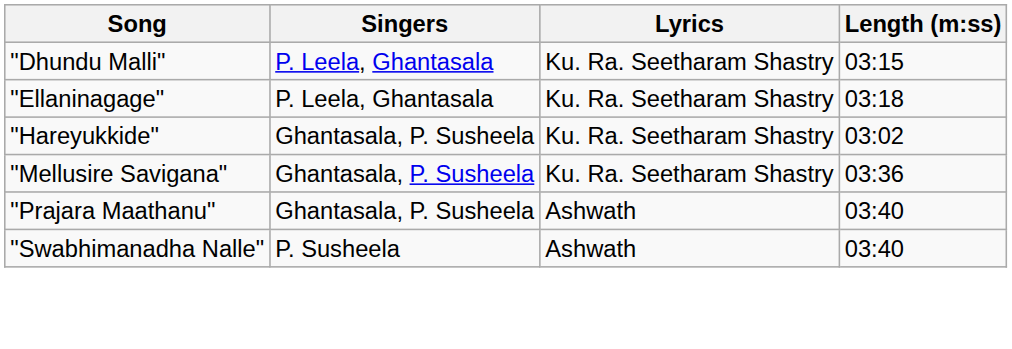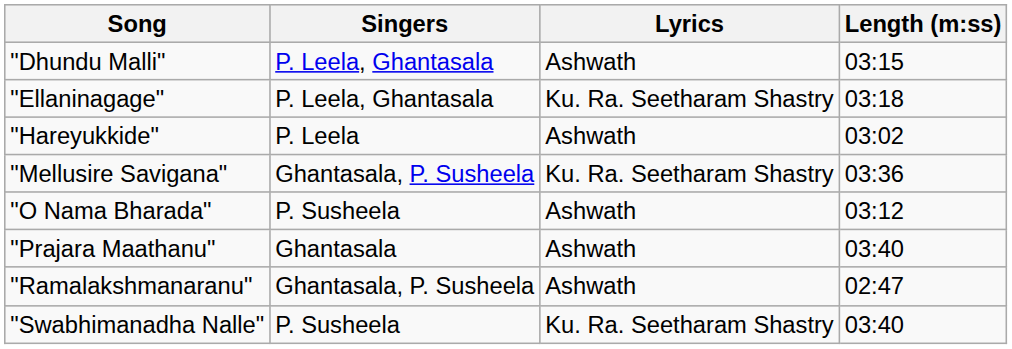"Dhundu Malli" | Lyrics: Ku. Ra. Seetharam Shastry -> Ashwath
"Hareyukkide" | Singers: Ghantasala, P. Susheela -> P. Leela
"Hareyukkide" | Lyrics: Ku. Ra. Seetharam Shastry -> Ashwath
+ row: "O Nama Bharada" | P. Susheela | Ashwath | 03:12
"Prajara Maathanu" | Singers: Ghantasala, P. Susheela -> Ghantasala
+ row: "Ramalakshmanaranu" | Ghantasala, P. Susheela | Ashwath | 02:47
"Swabhimanadha Nalle" | Lyrics: Ashwath -> Ku. Ra. Seetharam Shastry
